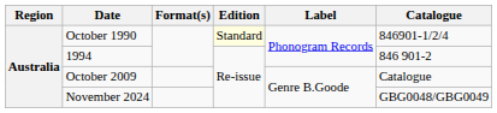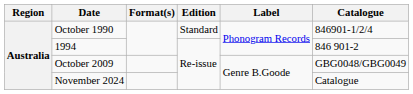October 1990 | Edition: lightyellow background -> no background
October 2009 | Catalogue: Catalogue -> GBG0048/GBG0049
November 2024 | Catalogue: GBG0048/GBG0049 -> Catalogue
